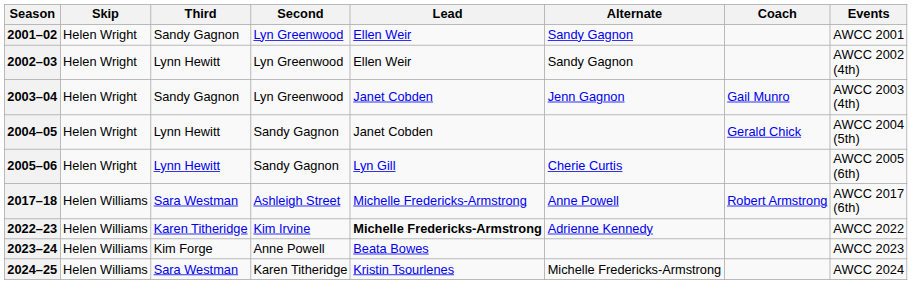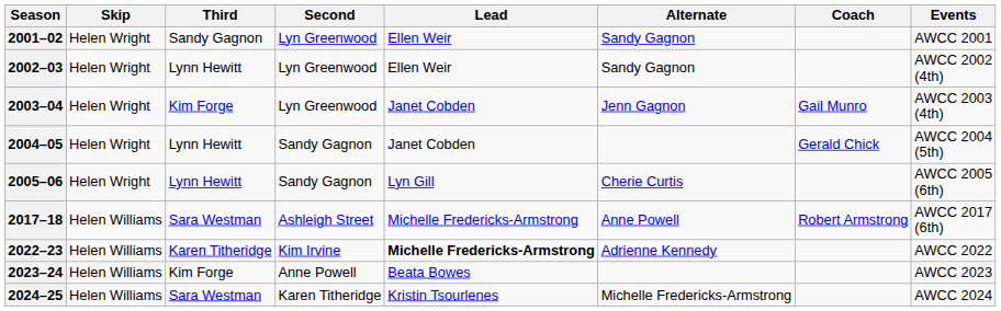2003–04 | Third: Sandy Gagnon -> Kim Forge
